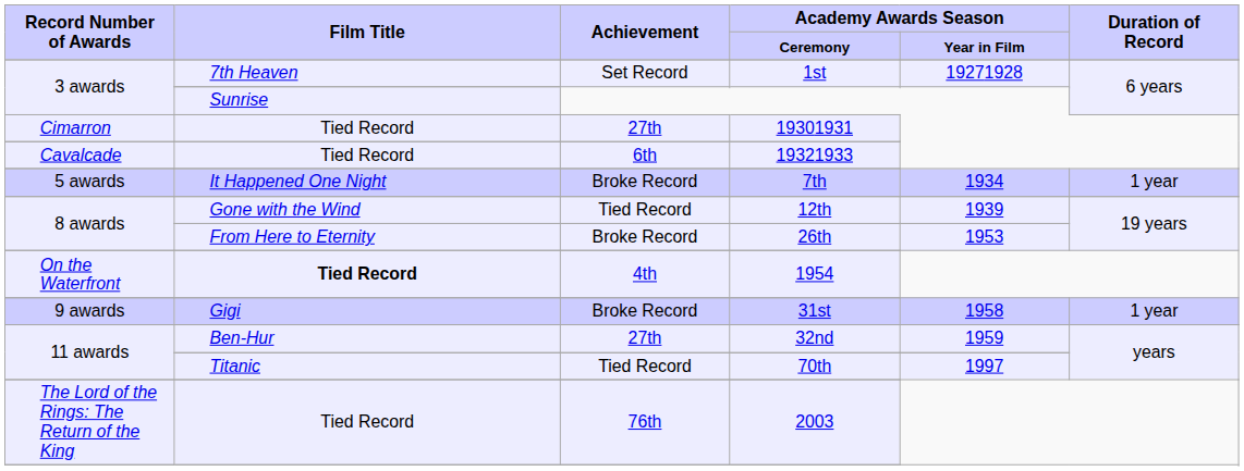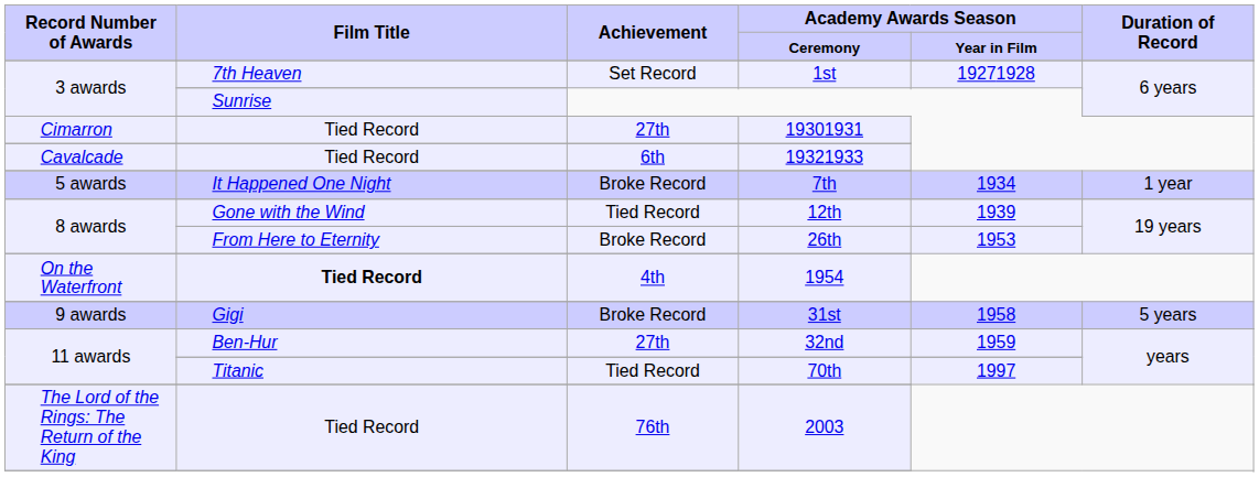31st | Duration of Record: 1 year -> 5 years
